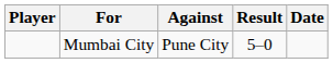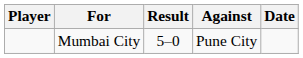columns swapped: Against <-> Result
